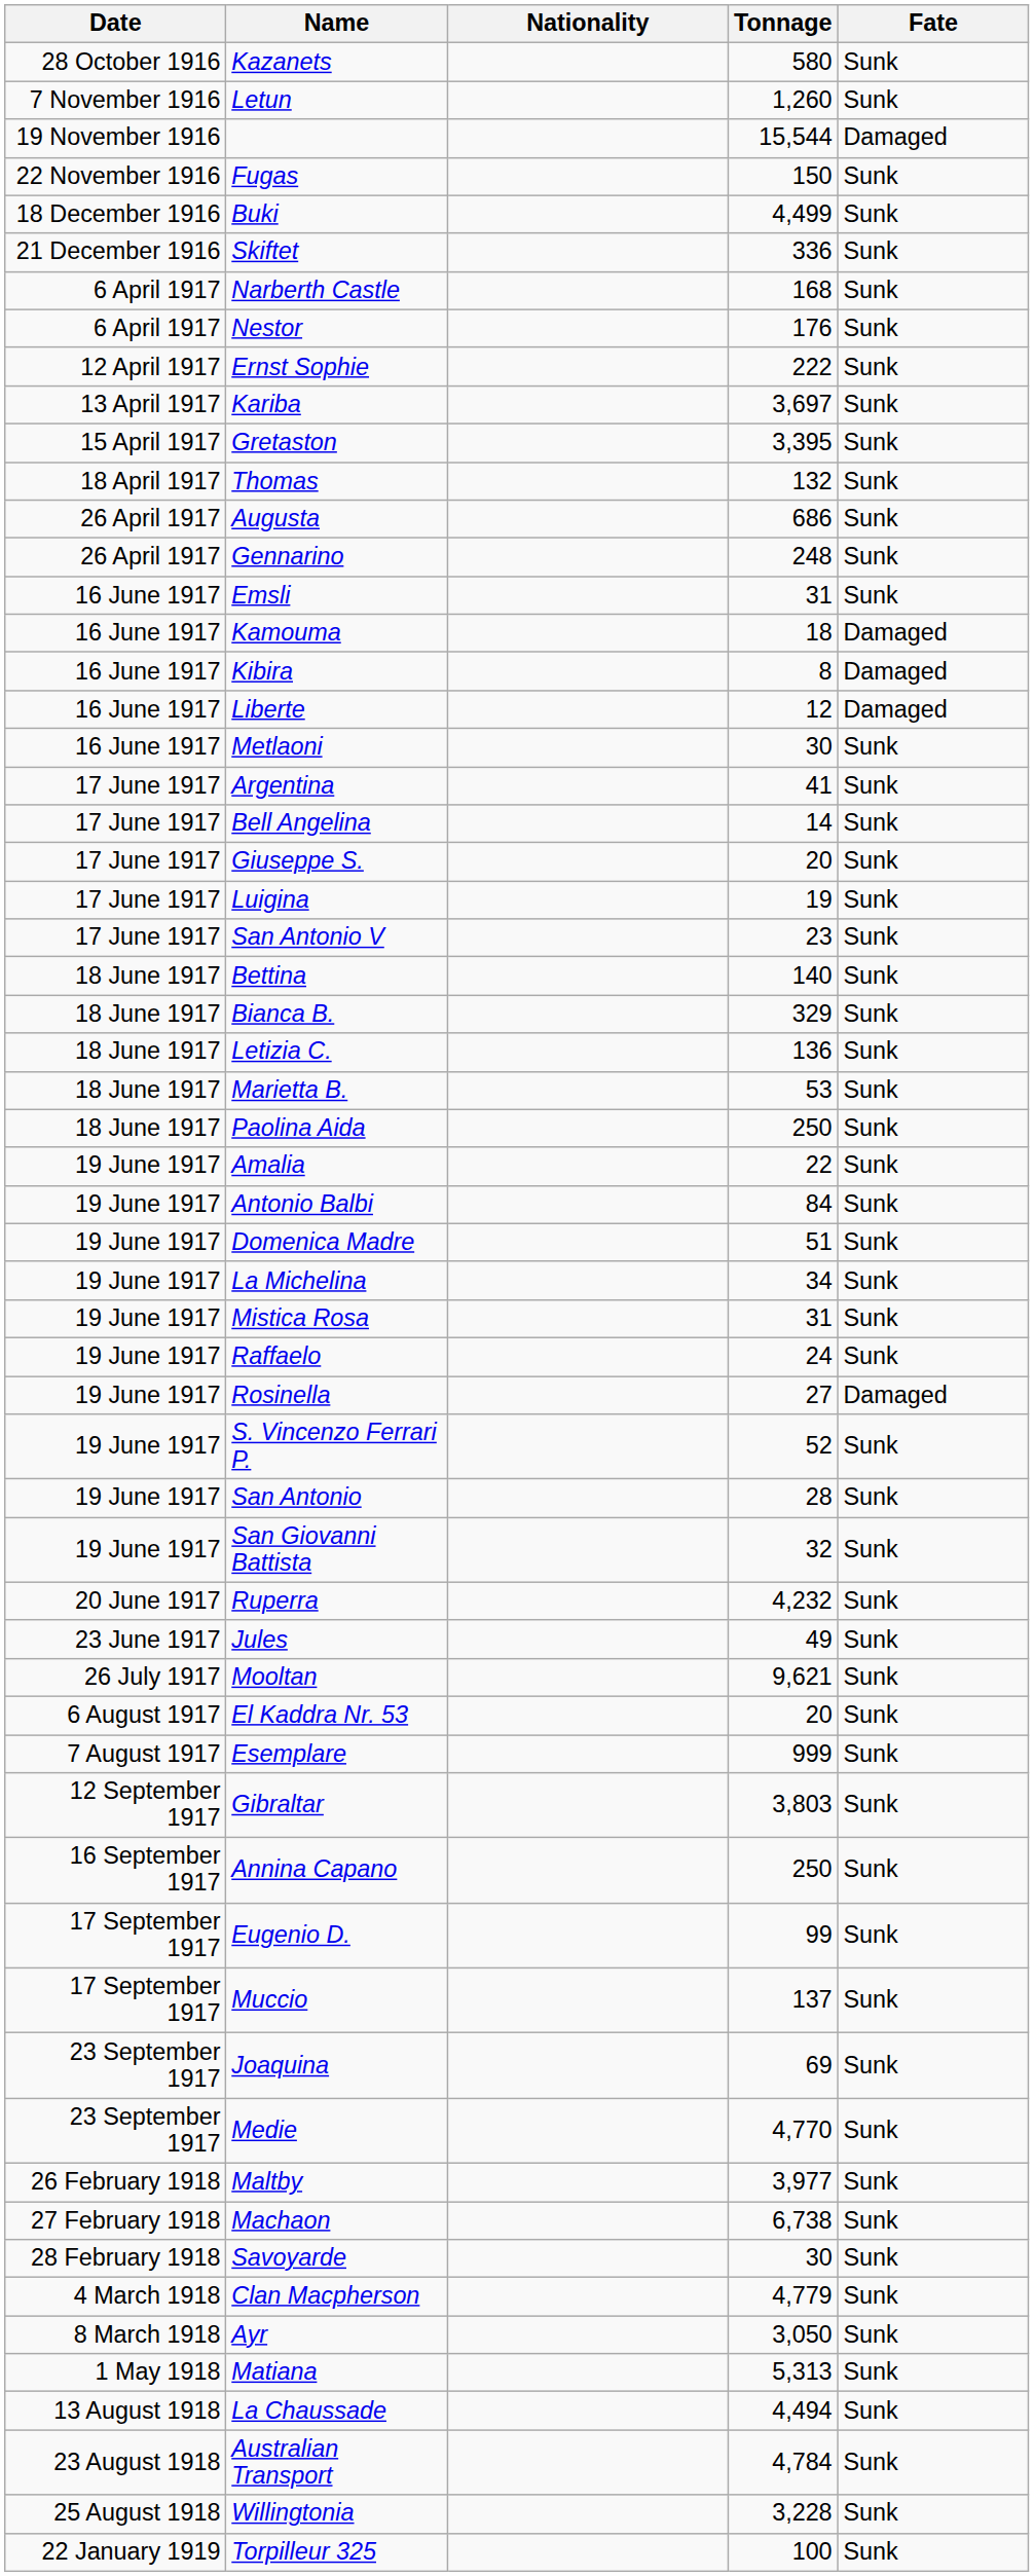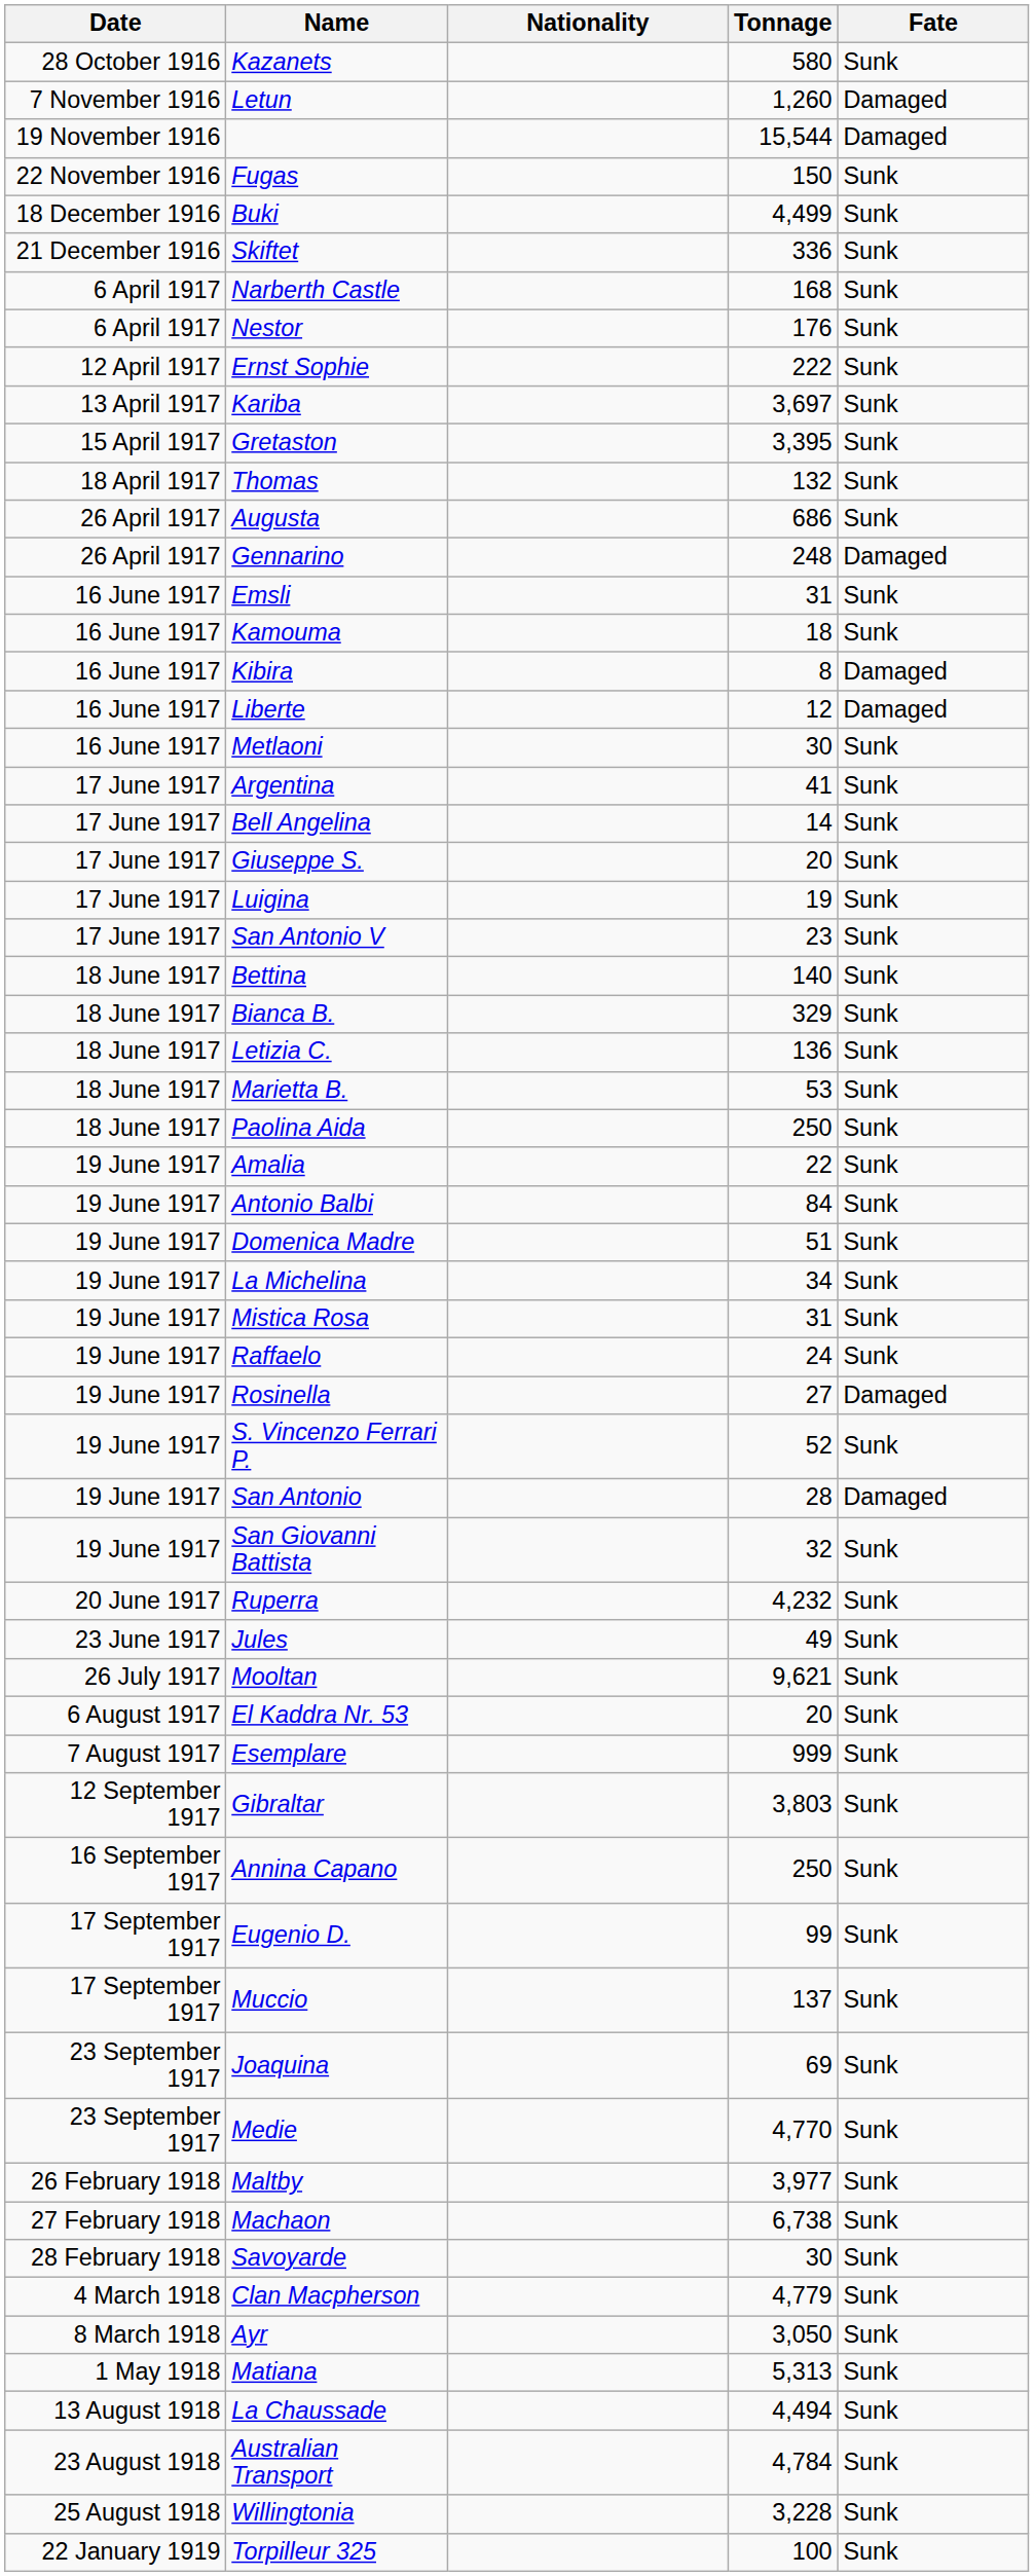Letun | Fate: Sunk -> Damaged
Gennarino | Fate: Sunk -> Damaged
Kamouma | Fate: Damaged -> Sunk
San Antonio | Fate: Sunk -> Damaged
